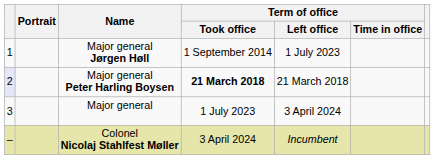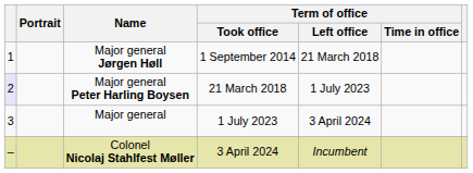Major general Jørgen Høll | Term of office / Left office: 1 July 2023 -> 21 March 2018
Major general Peter Harling Boysen | Term of office / Took office: bold -> normal
Major general Peter Harling Boysen | Term of office / Left office: 21 March 2018 -> 1 July 2023
